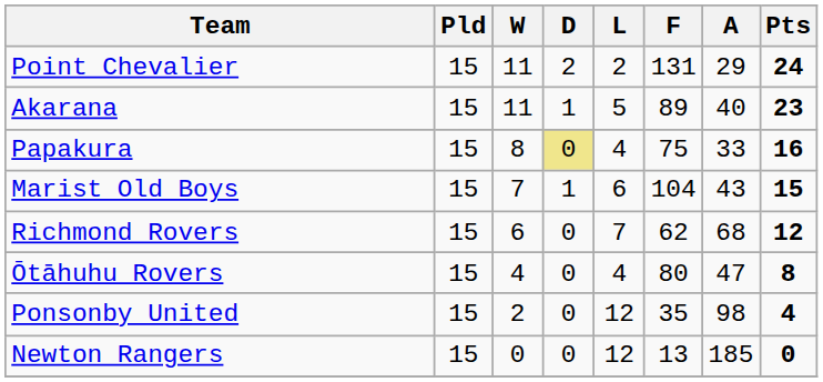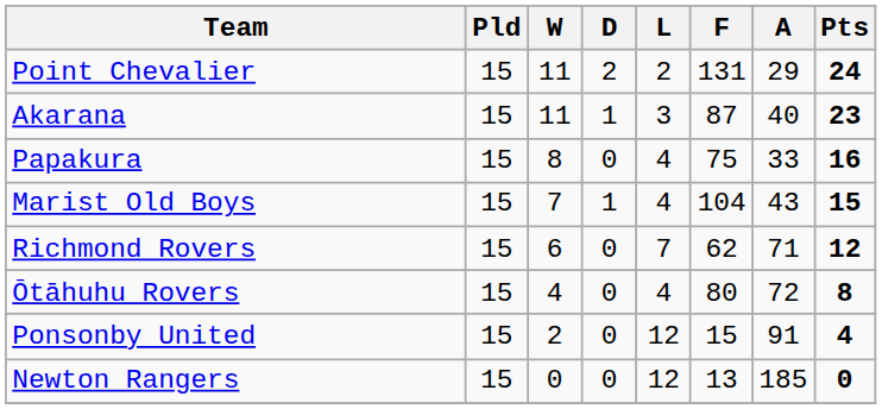Akarana | L: 5 -> 3
Akarana | F: 89 -> 87
Papakura | D: khaki background -> no background
Marist Old Boys | L: 6 -> 4
Richmond Rovers | A: 68 -> 71
Ōtāhuhu Rovers | A: 47 -> 72
Ponsonby United | F: 35 -> 15
Ponsonby United | A: 98 -> 91
